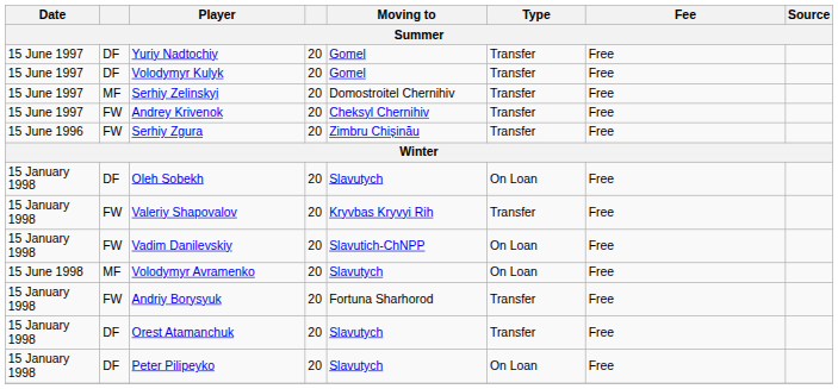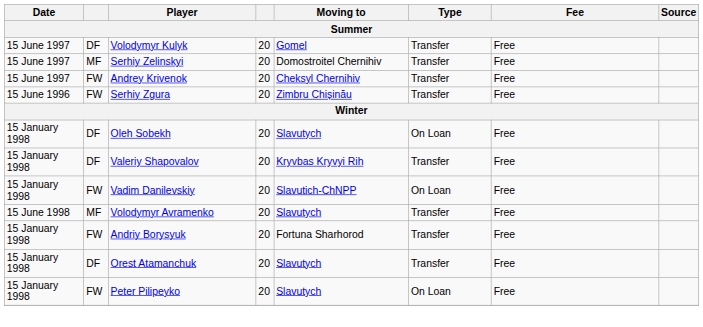- row: 15 June 1997 | DF | Yuriy Nadtochiy | 20 | Gomel | Transfer | Free
Valeriy Shapovalov | column 2: FW -> DF
Volodymyr Avramenko | Type: On Loan -> Transfer
Peter Pilipeyko | column 2: DF -> FW
